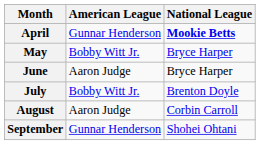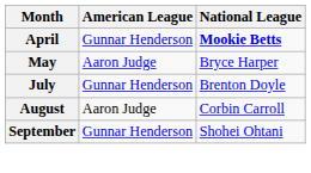May | American League: Bobby Witt Jr. -> Aaron Judge
- row: June | Aaron Judge | Bryce Harper
July | American League: Bobby Witt Jr. -> Gunnar Henderson
